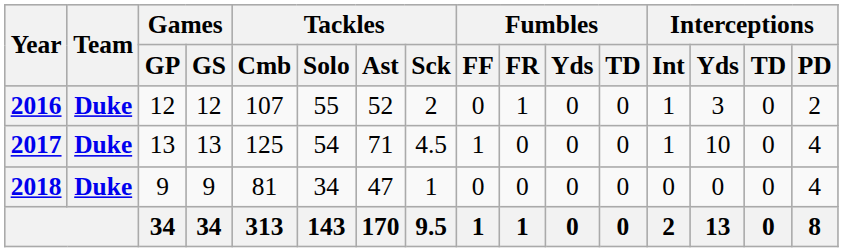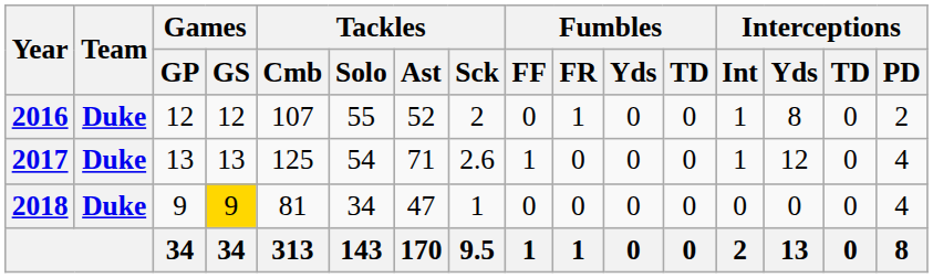2016 | Interceptions / Yds: 3 -> 8
2017 | Tackles / Sck: 4.5 -> 2.6
2017 | Interceptions / Yds: 10 -> 12
2018 | Games / GS: no background -> gold background
